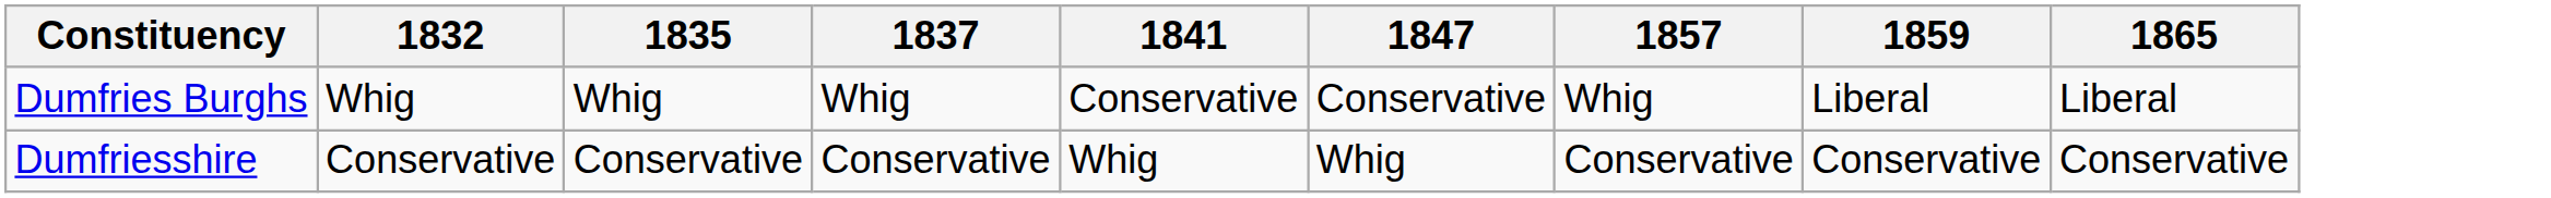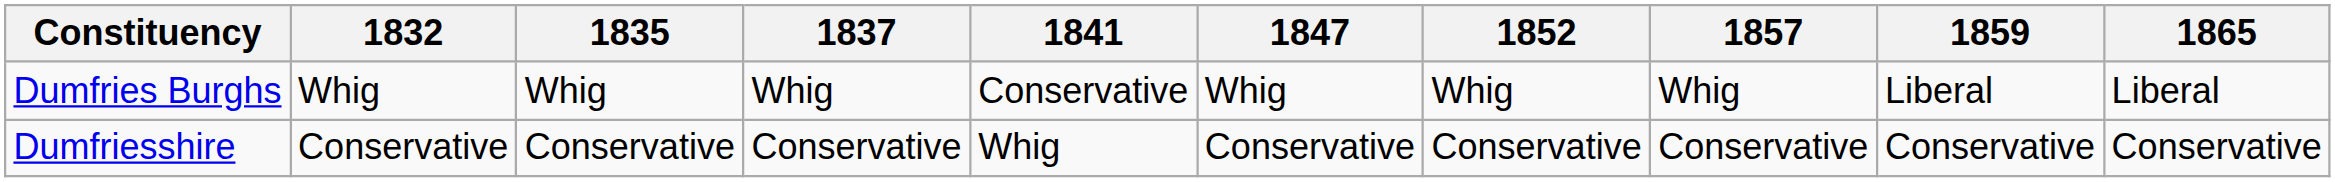+ column: 1852 | Whig | Conservative
Dumfries Burghs | 1847: Conservative -> Whig
Dumfriesshire | 1847: Whig -> Conservative
